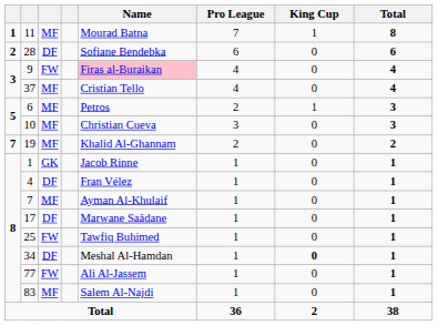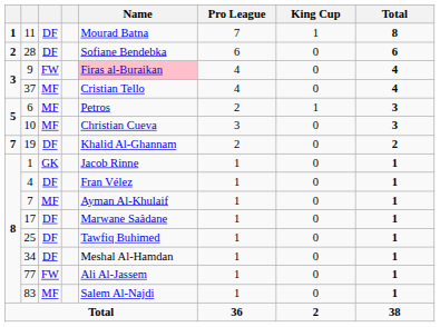11 | column 3: MF -> DF
19 | column 3: MF -> DF
25 | column 3: FW -> DF
34 | King Cup: bold -> normal
